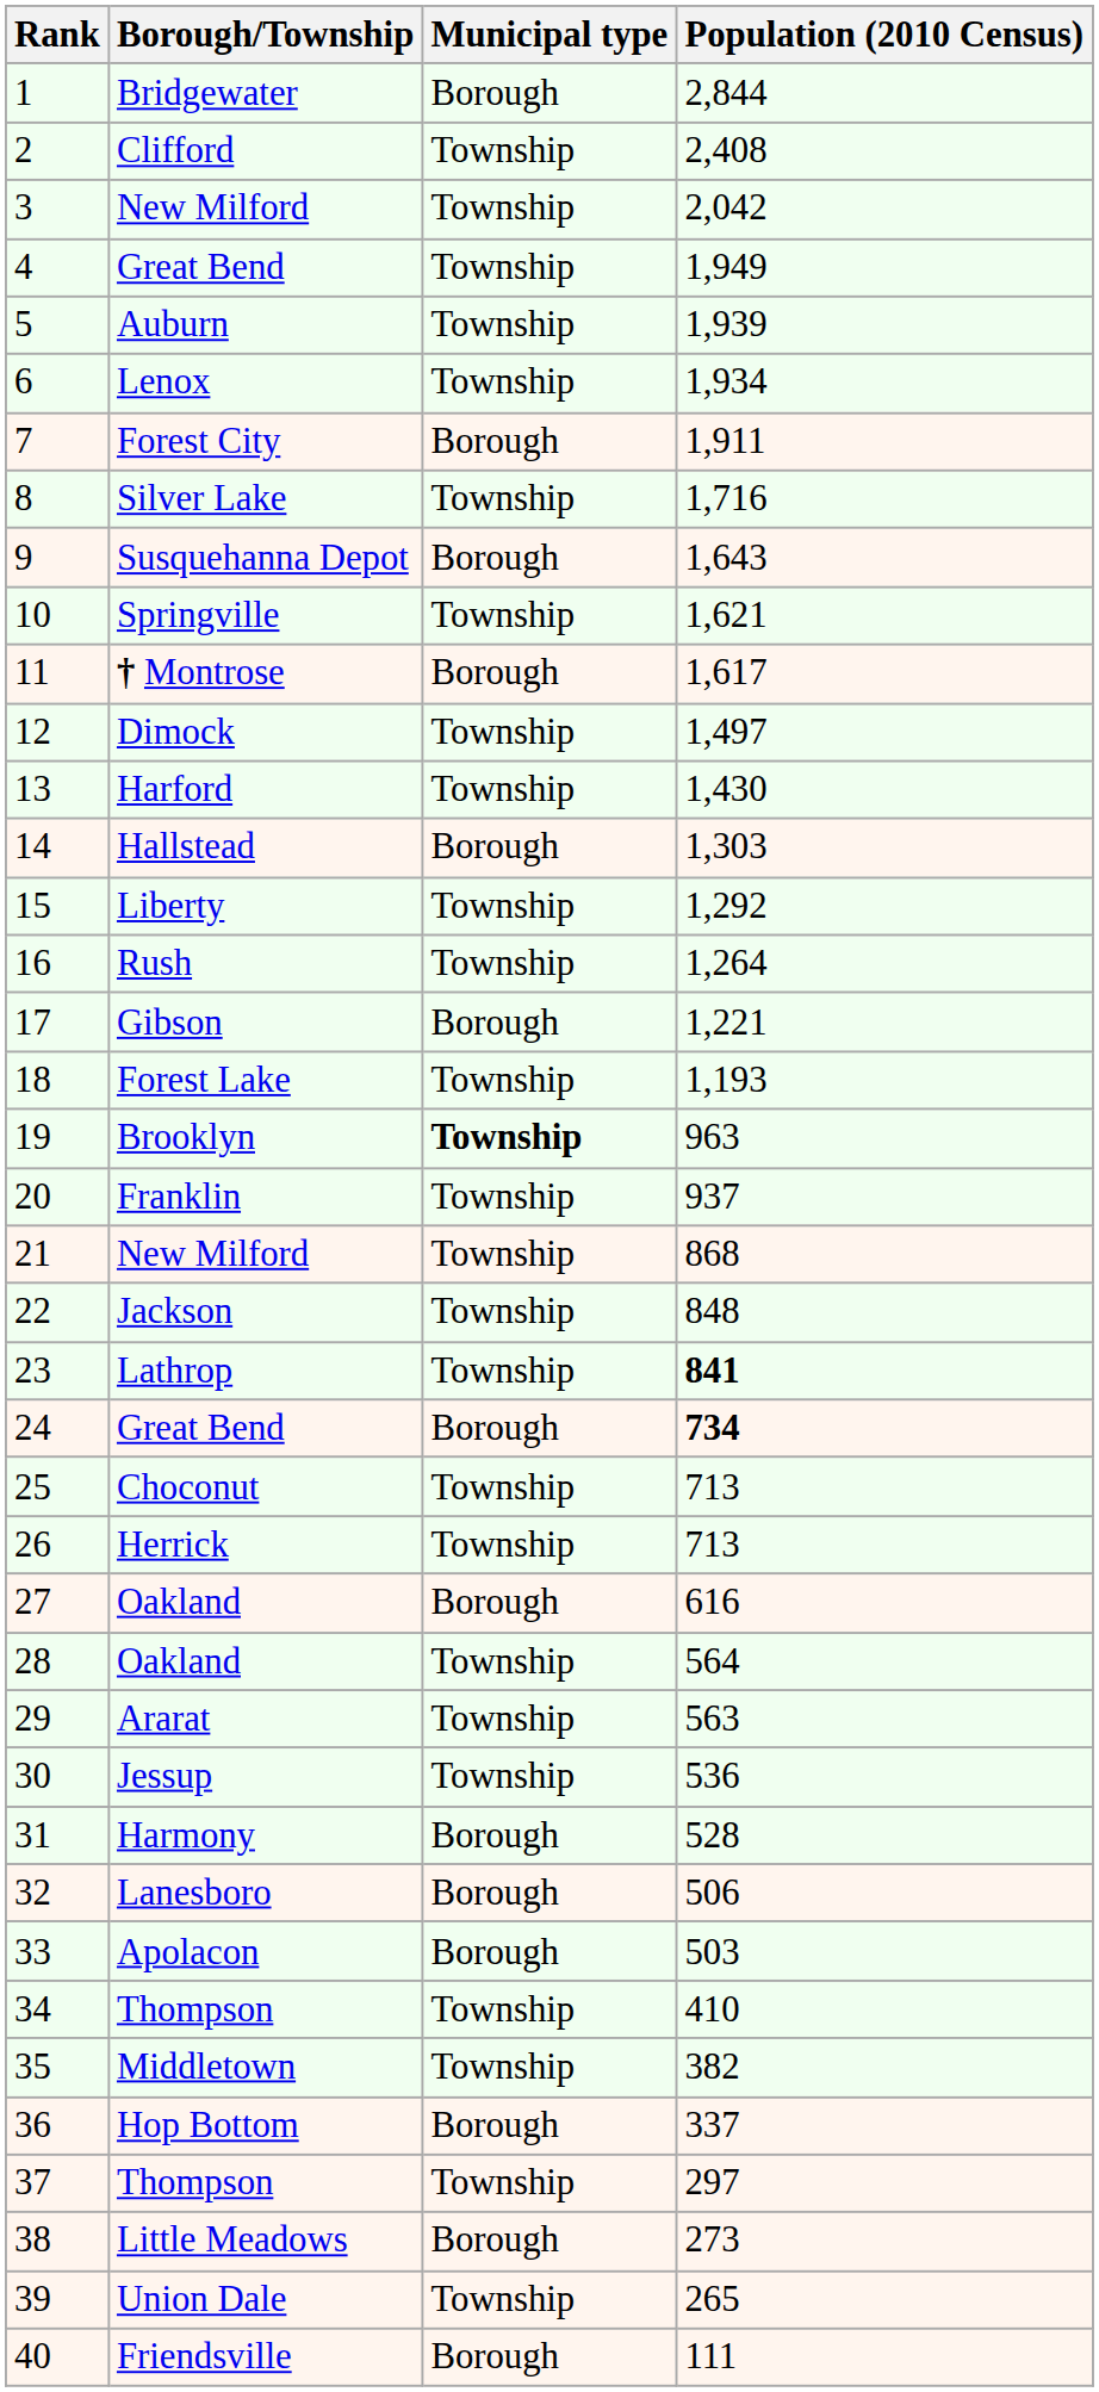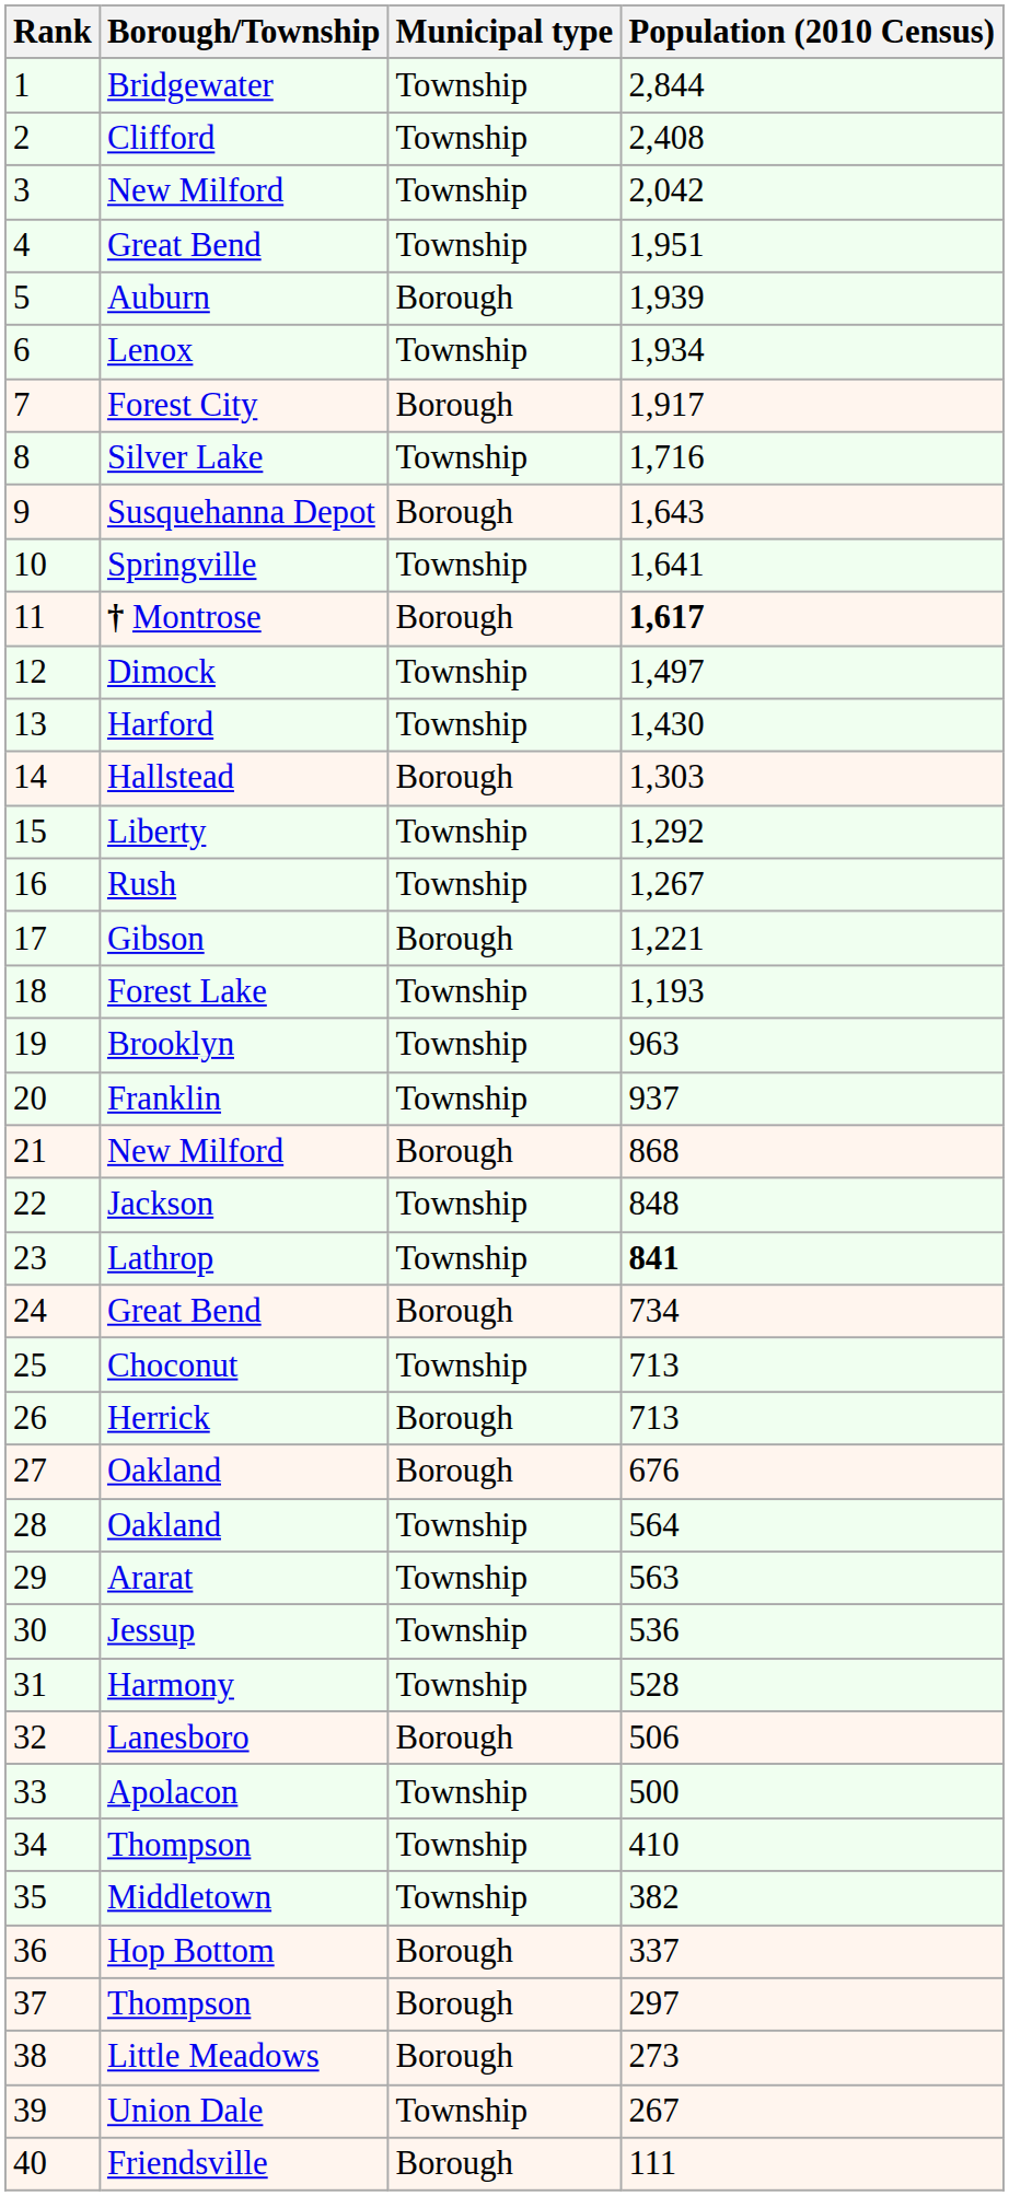Bridgewater | Municipal type: Borough -> Township
4 / Great Bend | Population (2010 Census): 1,949 -> 1,951
Auburn | Municipal type: Township -> Borough
Forest City | Population (2010 Census): 1,911 -> 1,917
Springville | Population (2010 Census): 1,621 -> 1,641
† Montrose | Population (2010 Census): normal -> bold
Rush | Population (2010 Census): 1,264 -> 1,267
Brooklyn | Municipal type: bold -> normal
21 / New Milford | Municipal type: Township -> Borough
24 / Great Bend | Population (2010 Census): bold -> normal
Herrick | Municipal type: Township -> Borough
27 / Oakland | Population (2010 Census): 616 -> 676
Harmony | Municipal type: Borough -> Township
Apolacon | Municipal type: Borough -> Township
Apolacon | Population (2010 Census): 503 -> 500
37 / Thompson | Municipal type: Township -> Borough
Union Dale | Population (2010 Census): 265 -> 267
